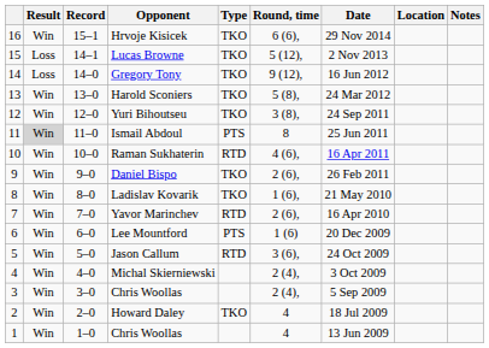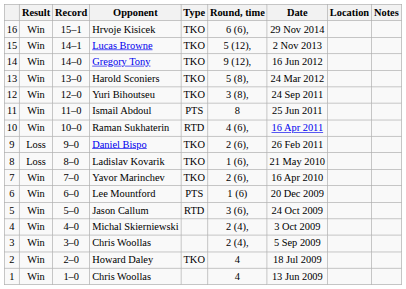Lucas Browne | Result: Loss -> Win
Gregory Tony | Result: Loss -> Win
Ismail Abdoul | Result: lightgrey background -> no background
Daniel Bispo | Result: Win -> Loss
Ladislav Kovarik | Result: Win -> Loss
Yavor Marinchev | Type: RTD -> TKO
